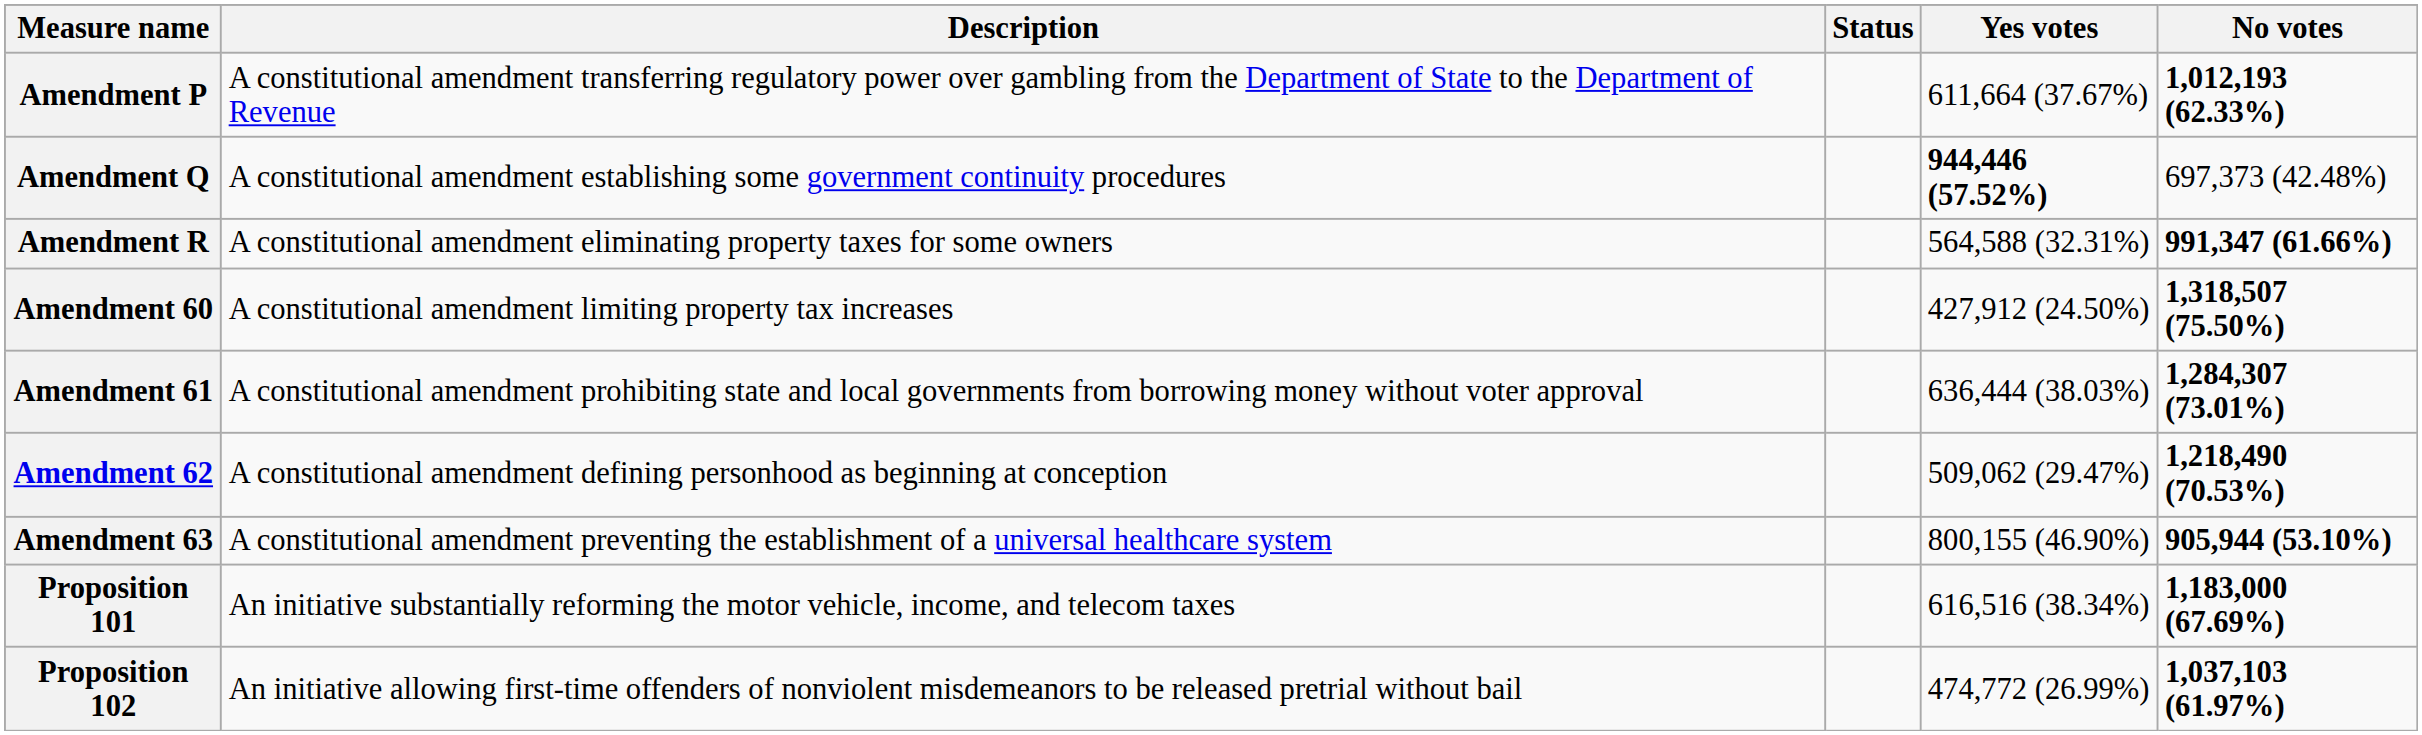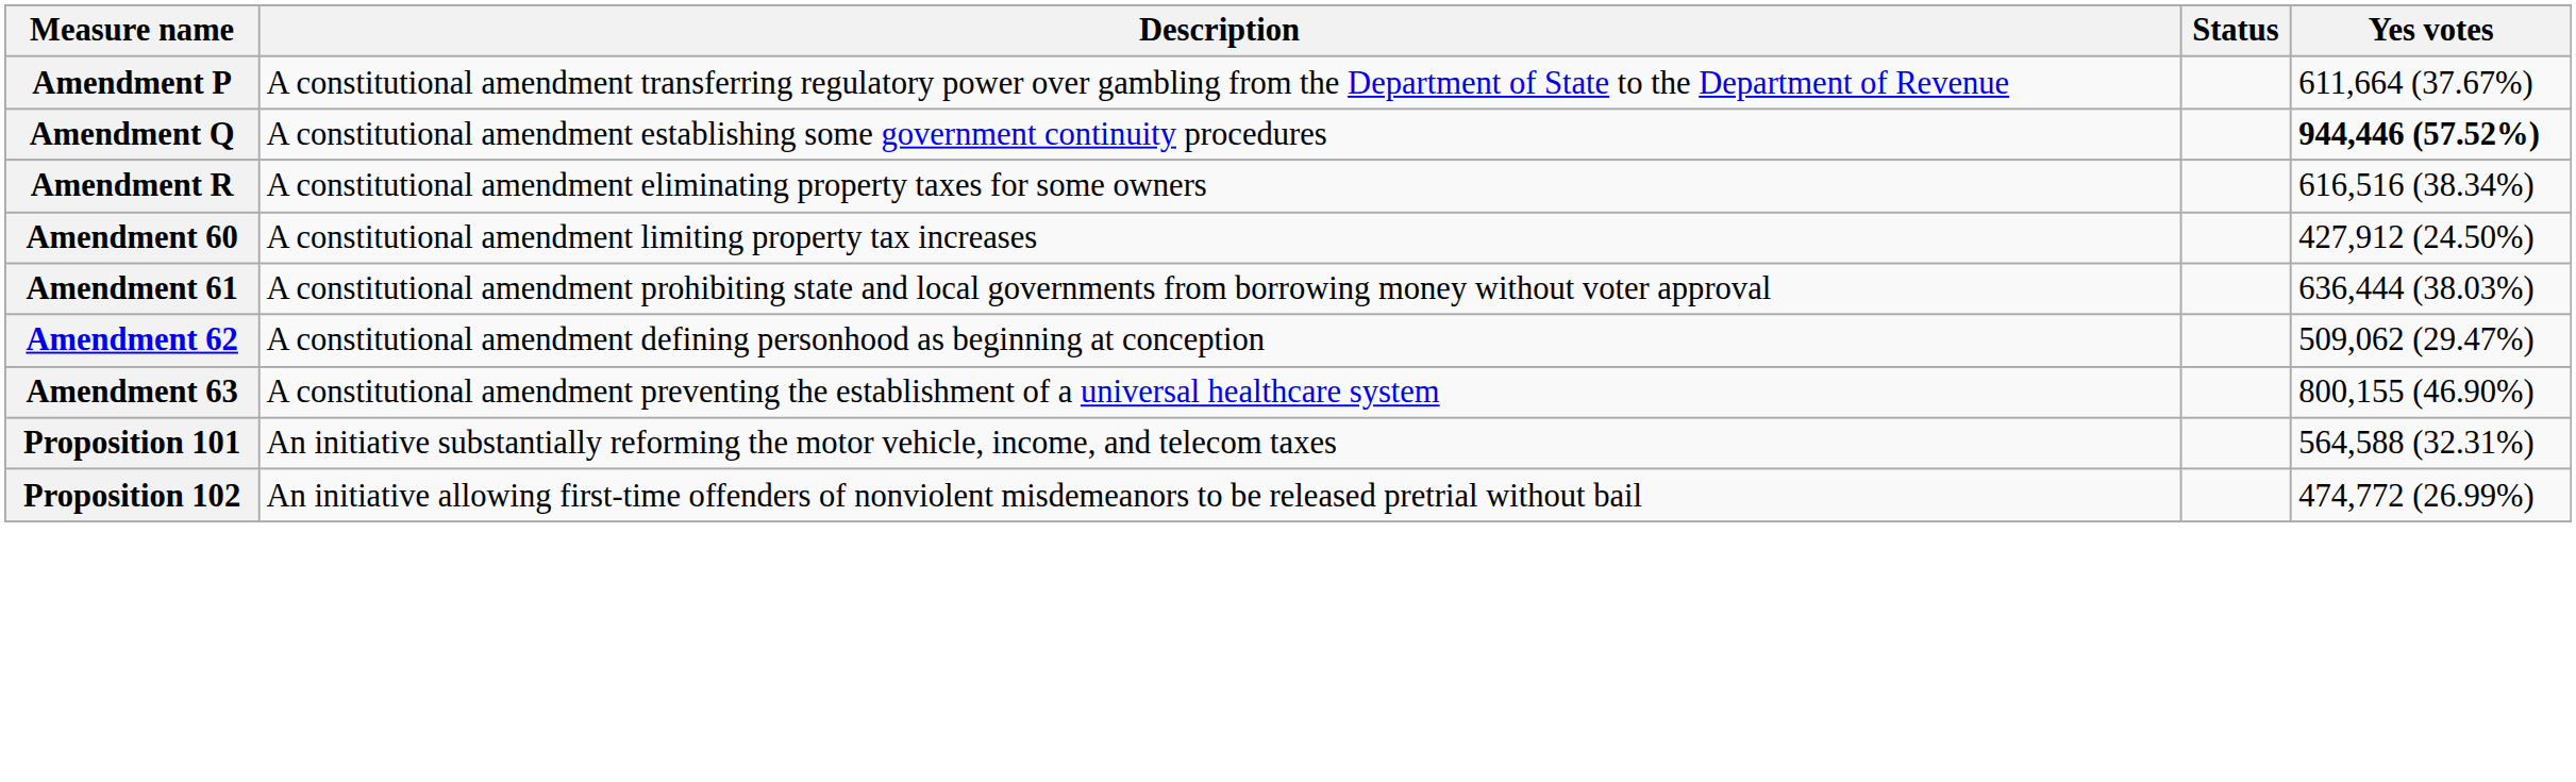- column: No votes | 1,012,193 (62.33%) | 697,373 (42.48%) | 991,347 (61.66%) | 1,318,507 (75.50%) | 1,284,307 (73.01%) | 1,218,490 (70.53%) | 905,944 (53.10%) | 1,183,000 (67.69%) | 1,037,103 (61.97%)
Amendment R | Yes votes: 564,588 (32.31%) -> 616,516 (38.34%)
Proposition 101 | Yes votes: 616,516 (38.34%) -> 564,588 (32.31%)
